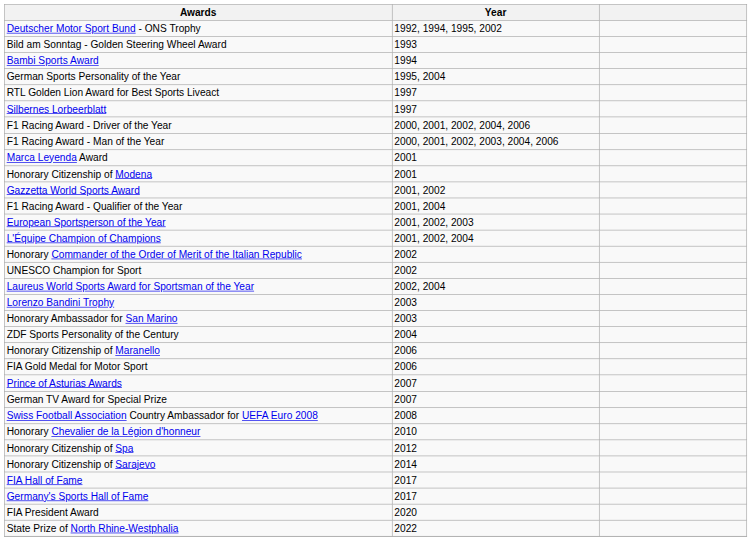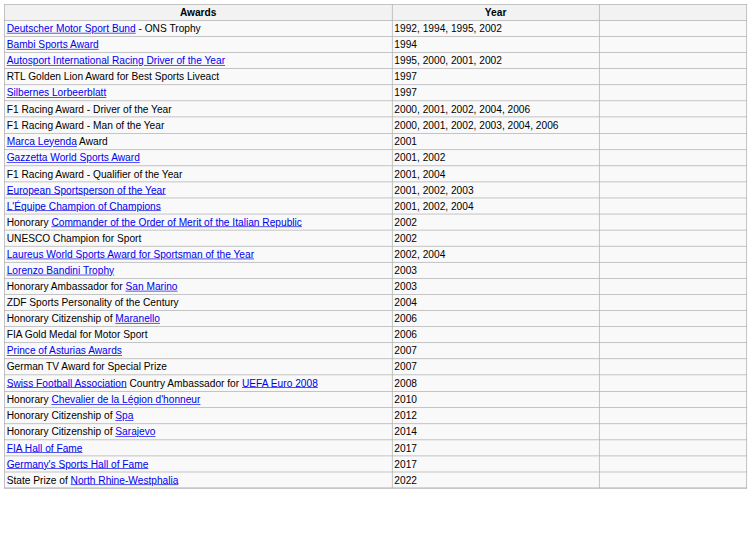- row: Bild am Sonntag - Golden Steering Wheel Award | 1993
- row: German Sports Personality of the Year | 1995, 2004
+ row: Autosport International Racing Driver of the Year | 1995, 2000, 2001, 2002
- row: Honorary Citizenship of Modena | 2001
- row: FIA President Award | 2020
